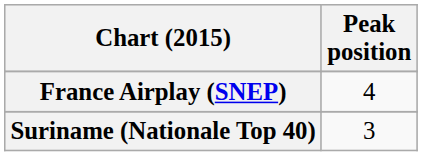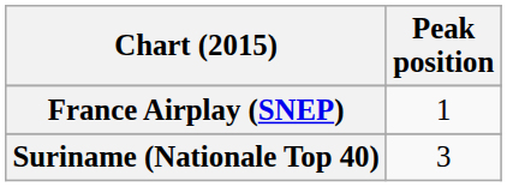France Airplay (SNEP) | Peak position: 4 -> 1
